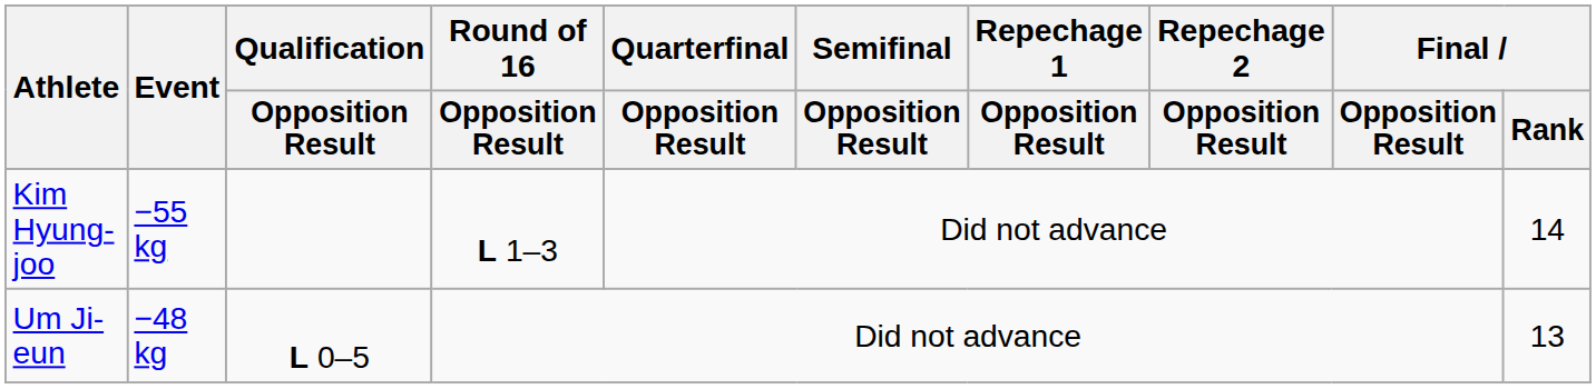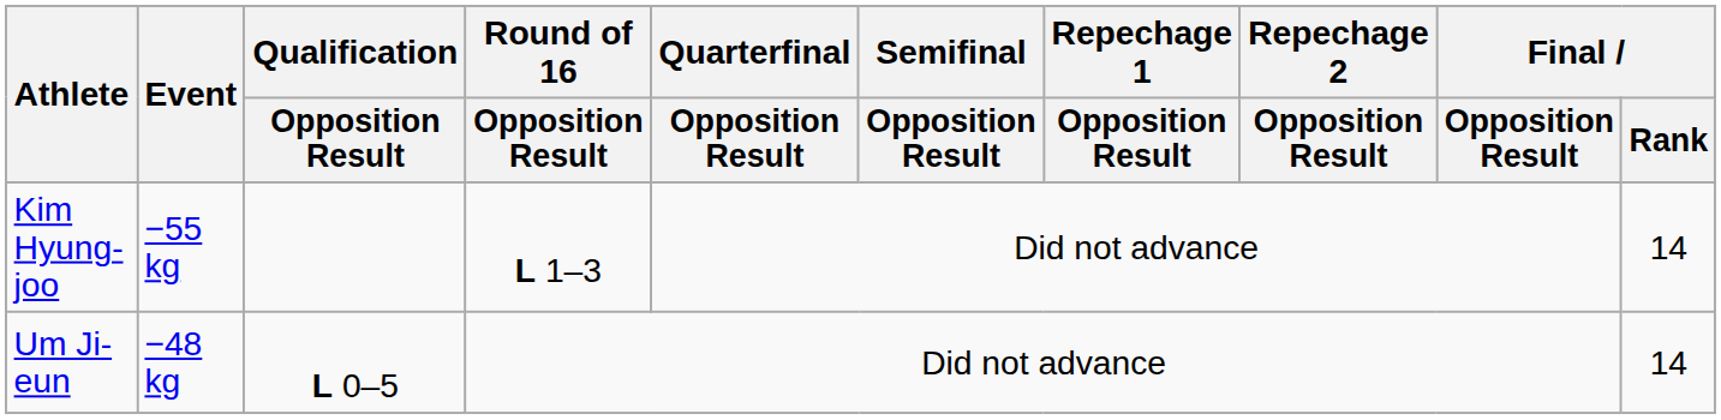Um Ji-eun | Final / Rank: 13 -> 14
